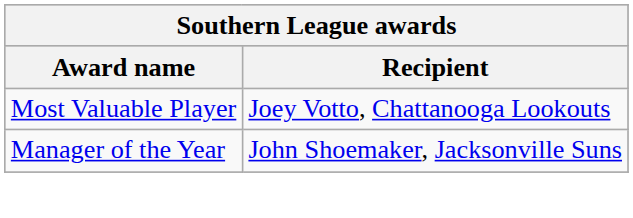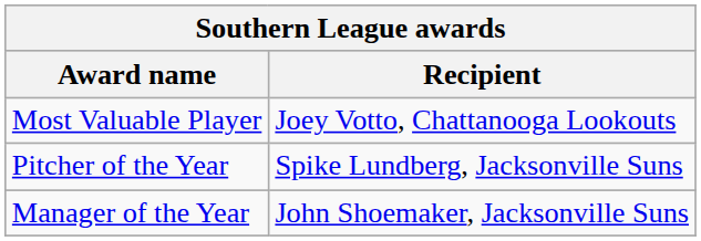+ row: Pitcher of the Year | Spike Lundberg, Jacksonville Suns
